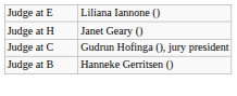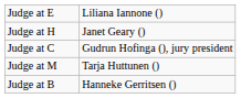+ row: Judge at M | Tarja Huttunen ()
